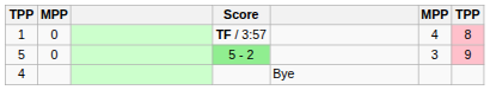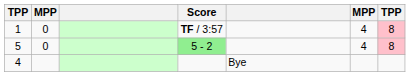5 | column 6: 3 -> 4
5 | column 7: 9 -> 8
